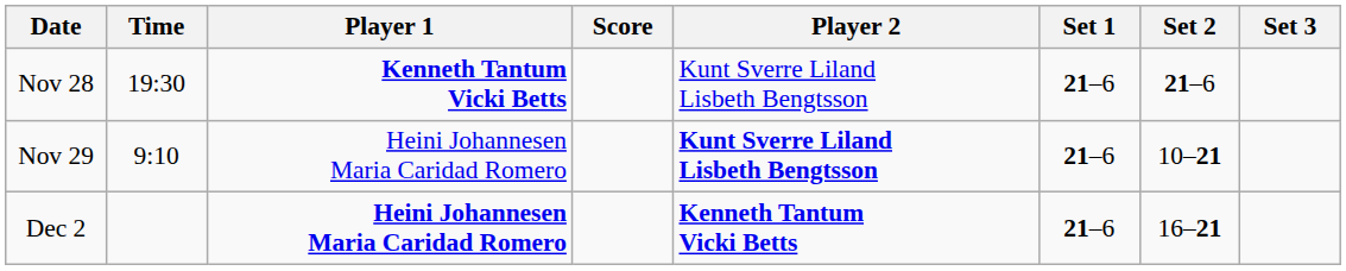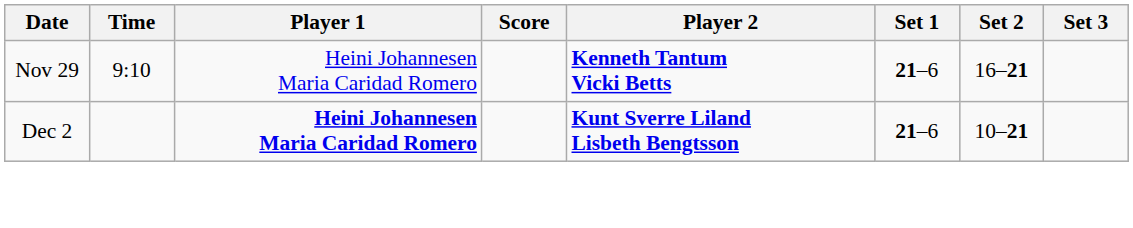- row: Nov 28 | 19:30 | Kenneth Tantum Vicki Betts | Kunt Sverre Liland Lisbeth Bengtsson | 21–6 | 21–6
Nov 29 | Player 2: Kunt Sverre Liland Lisbeth Bengtsson -> Kenneth Tantum Vicki Betts
Nov 29 | Set 2: 10–21 -> 16–21
Dec 2 | Player 2: Kenneth Tantum Vicki Betts -> Kunt Sverre Liland Lisbeth Bengtsson
Dec 2 | Set 2: 16–21 -> 10–21
